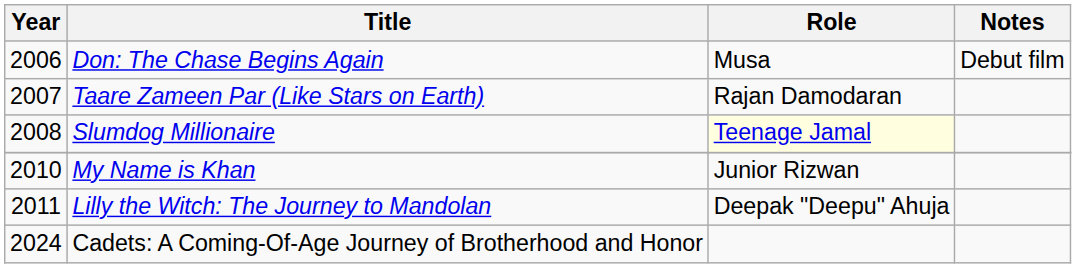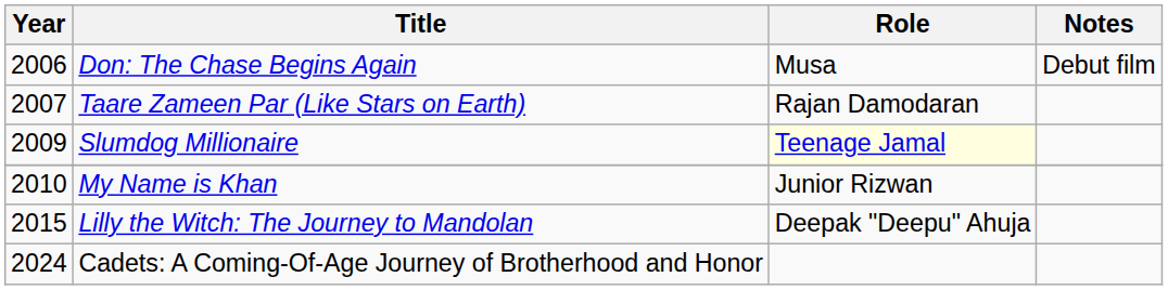Slumdog Millionaire | Year: 2008 -> 2009
Lilly the Witch: The Journey to Mandolan | Year: 2011 -> 2015
